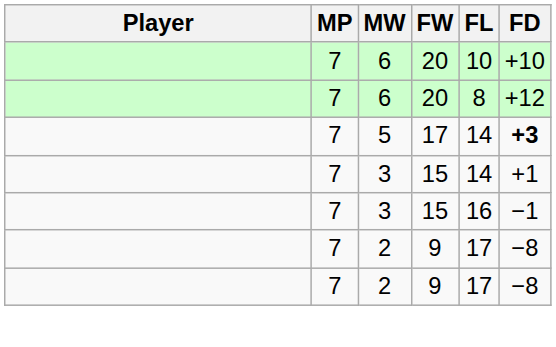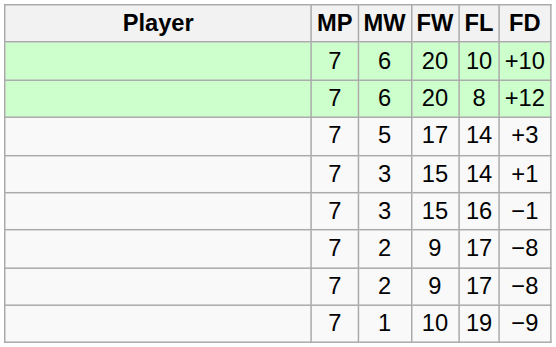5 | FD: bold -> normal
+ row: 7 | 1 | 10 | 19 | −9
